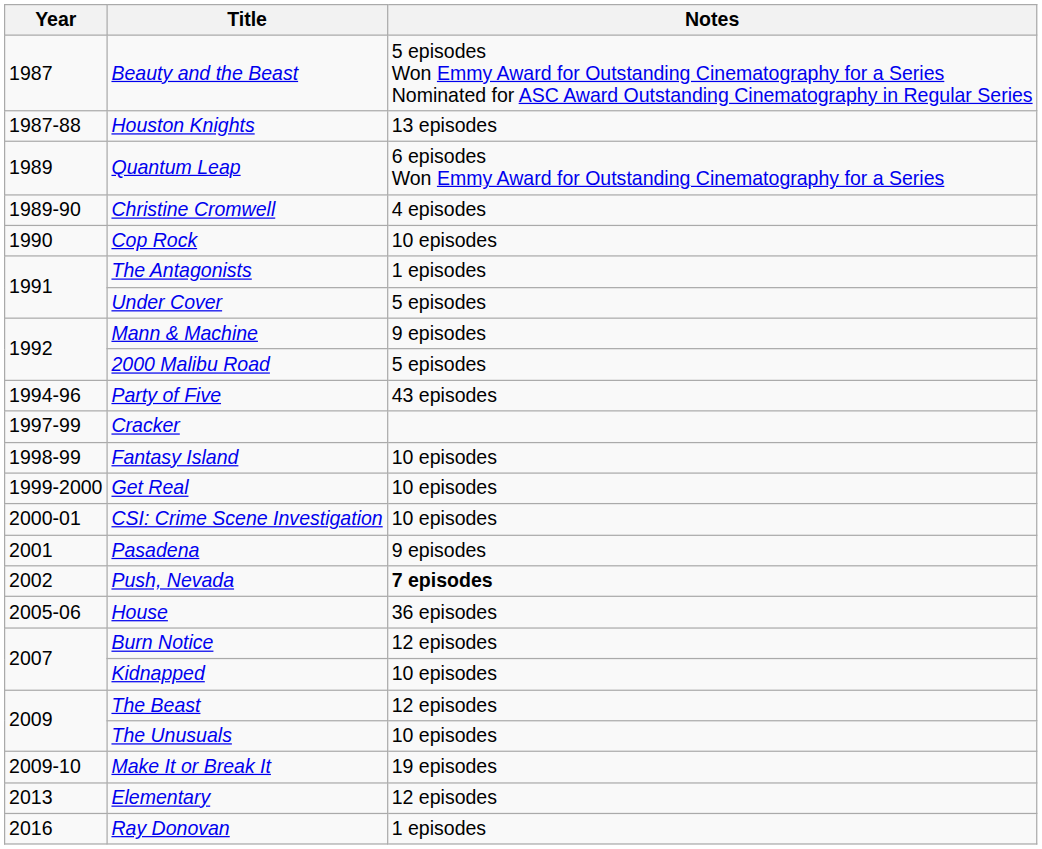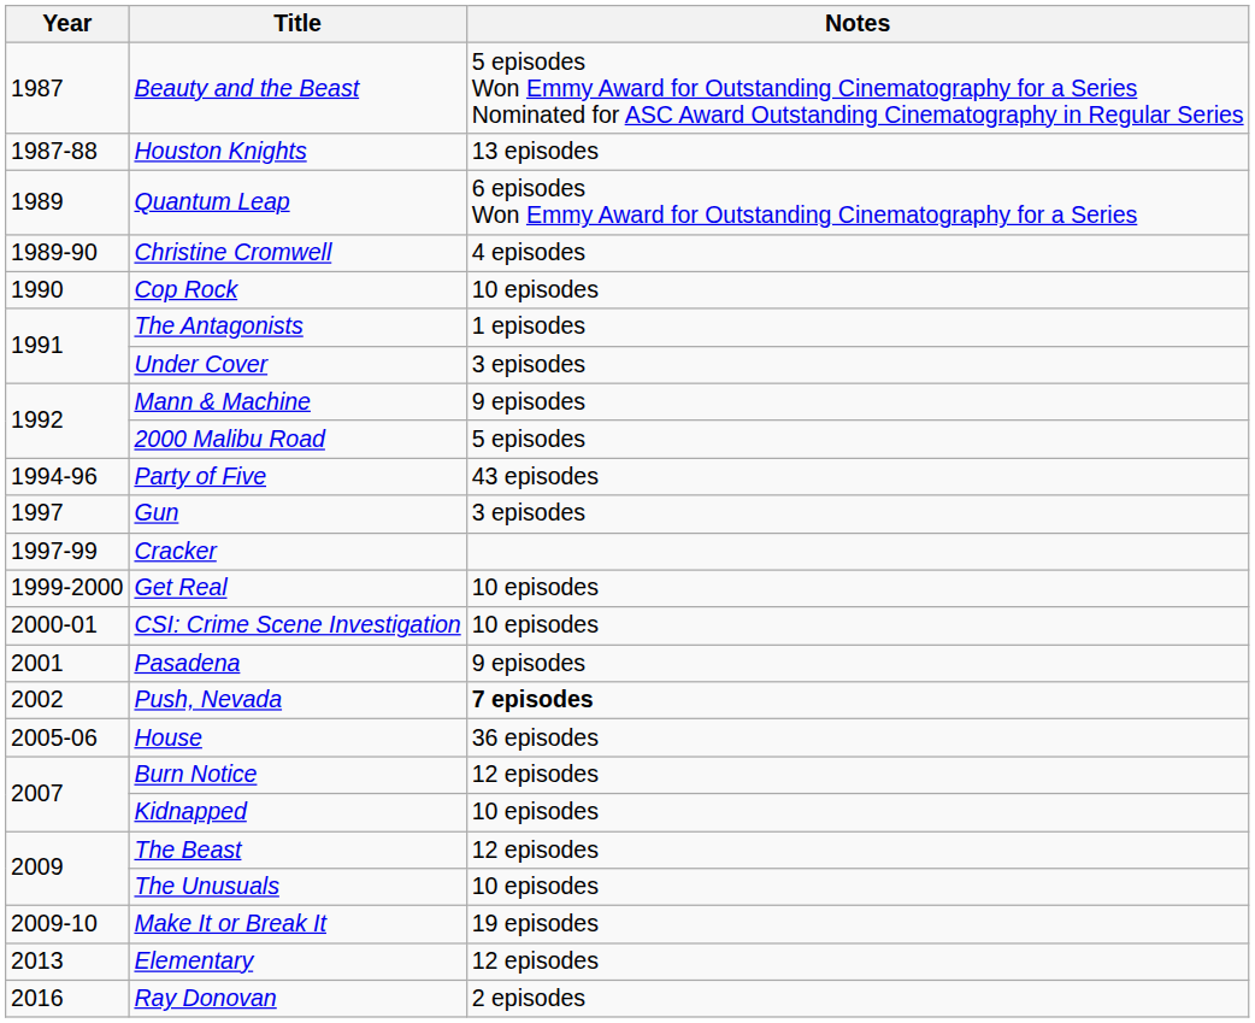Under Cover | Notes: 5 episodes -> 3 episodes
+ row: 1997 | Gun | 3 episodes
- row: 1998-99 | Fantasy Island | 10 episodes
Ray Donovan | Notes: 1 episodes -> 2 episodes
